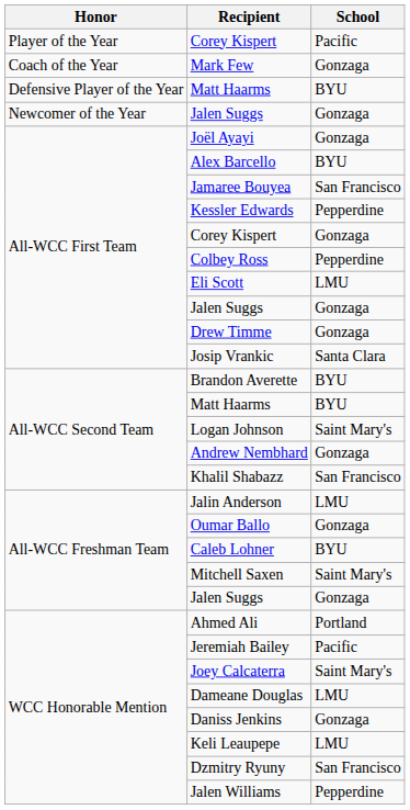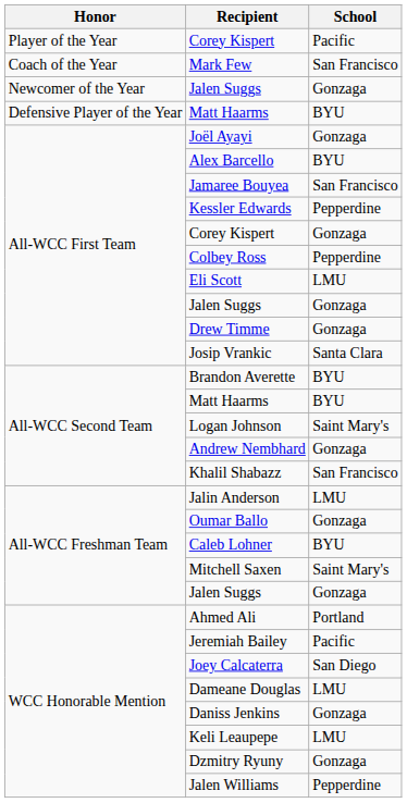Mark Few | School: Gonzaga -> San Francisco
rows swapped: Defensive Player of the Year / Matt Haarms <-> Newcomer of the Year / Jalen Suggs
Joey Calcaterra | School: Saint Mary's -> San Diego
Dzmitry Ryuny | School: San Francisco -> Gonzaga
